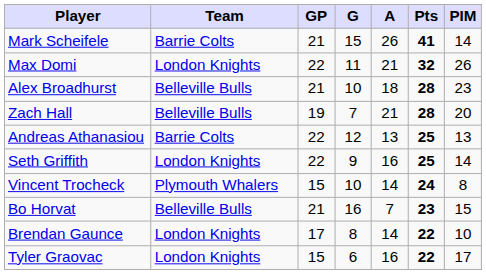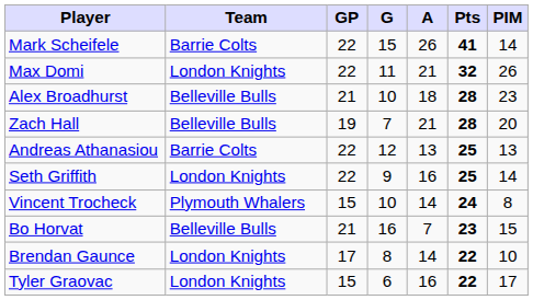Mark Scheifele | GP: 21 -> 22
